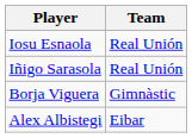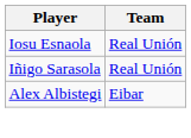- row: Borja Viguera | Gimnàstic
